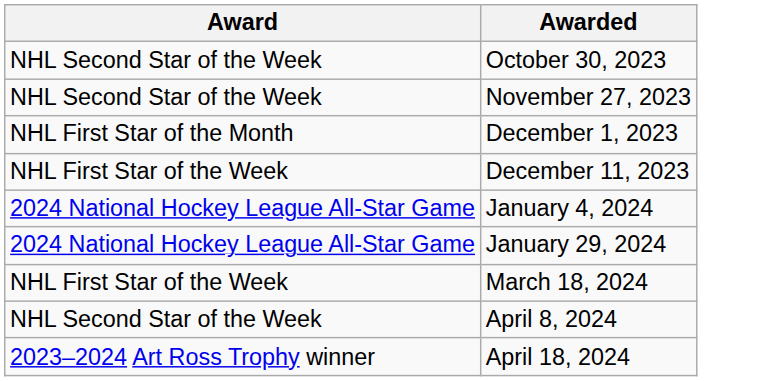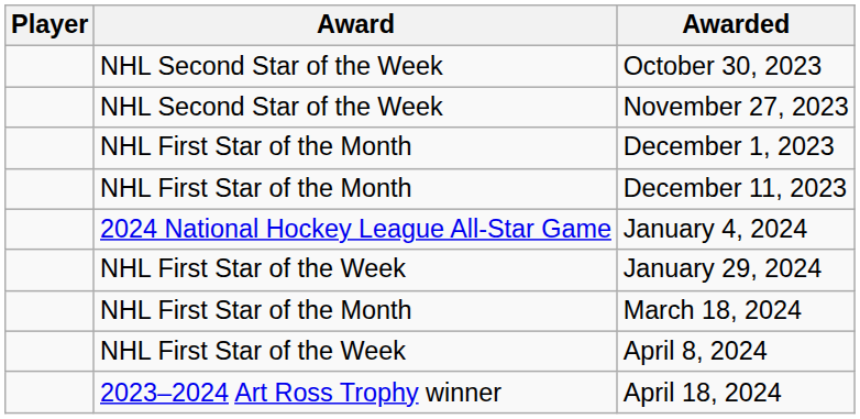+ column: Player
December 11, 2023 | Award: NHL First Star of the Week -> NHL First Star of the Month
January 29, 2024 | Award: 2024 National Hockey League All-Star Game -> NHL First Star of the Week
March 18, 2024 | Award: NHL First Star of the Week -> NHL First Star of the Month
April 8, 2024 | Award: NHL Second Star of the Week -> NHL First Star of the Week
